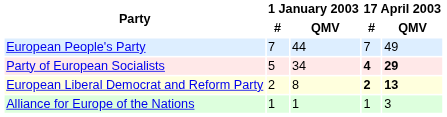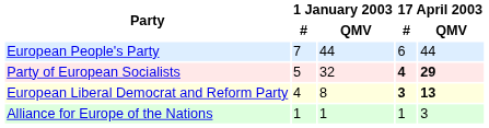European People's Party | 17 April 2003 / #: 7 -> 6
European People's Party | 17 April 2003 / QMV: 49 -> 44
Party of European Socialists | 1 January 2003 / QMV: 34 -> 32
European Liberal Democrat and Reform Party | 1 January 2003 / #: 2 -> 4
European Liberal Democrat and Reform Party | 17 April 2003 / #: 2 -> 3
